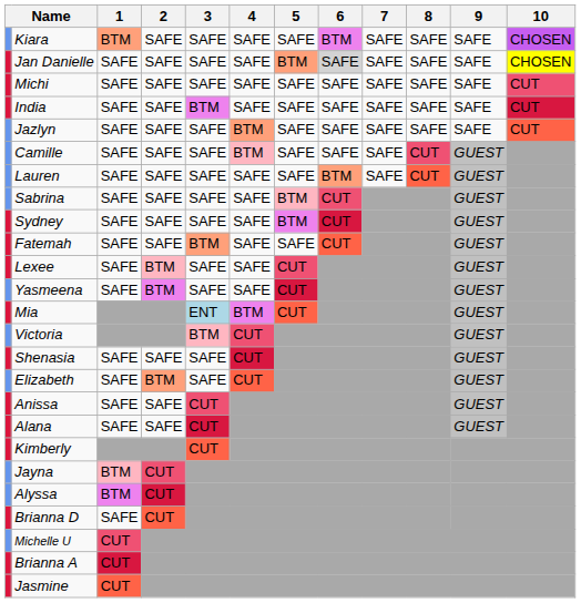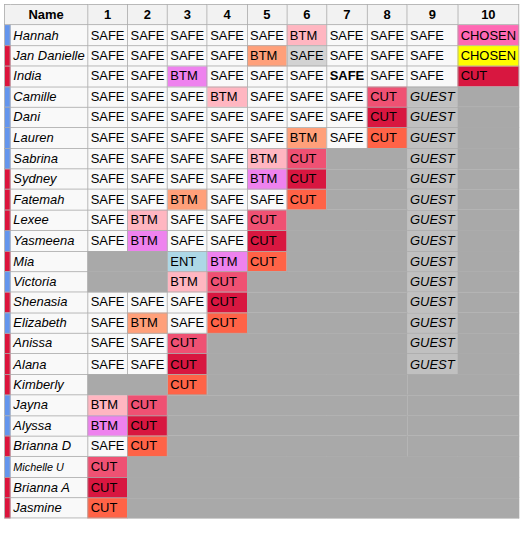+ row: Hannah | SAFE | SAFE | SAFE | SAFE | SAFE | BTM | SAFE | SAFE | SAFE | CHOSEN
- row: Kiara | BTM | SAFE | SAFE | SAFE | SAFE | BTM | SAFE | SAFE | SAFE | CHOSEN
- row: Michi | SAFE | SAFE | SAFE | SAFE | SAFE | SAFE | SAFE | SAFE | SAFE | CUT
India | 7: normal -> bold
- row: Jazlyn | SAFE | SAFE | SAFE | BTM | SAFE | SAFE | SAFE | SAFE | SAFE | CUT
+ row: Dani | SAFE | SAFE | SAFE | SAFE | SAFE | SAFE | SAFE | CUT | GUEST
